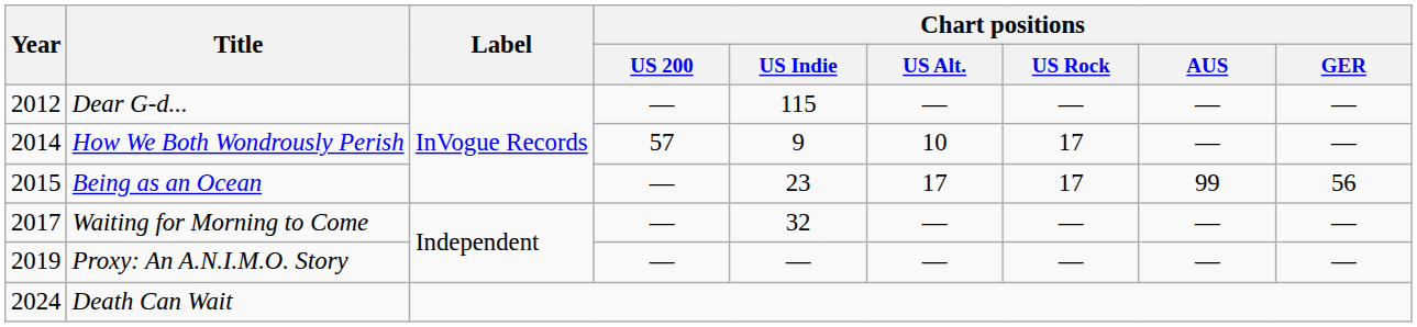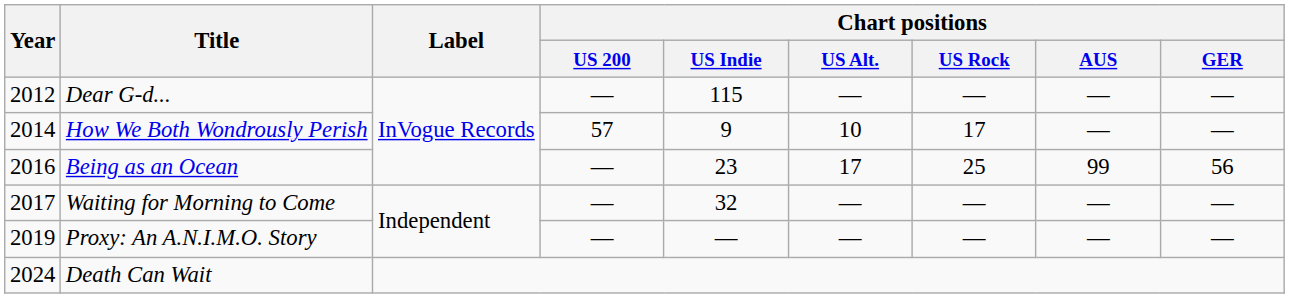Being as an Ocean | Year: 2015 -> 2016
Being as an Ocean | Chart positions / US Rock: 17 -> 25
